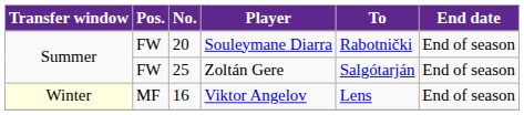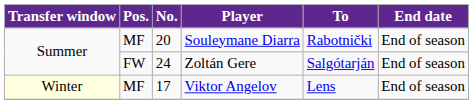Souleymane Diarra | Pos.: FW -> MF
Zoltán Gere | No.: 25 -> 24
Viktor Angelov | No.: 16 -> 17
